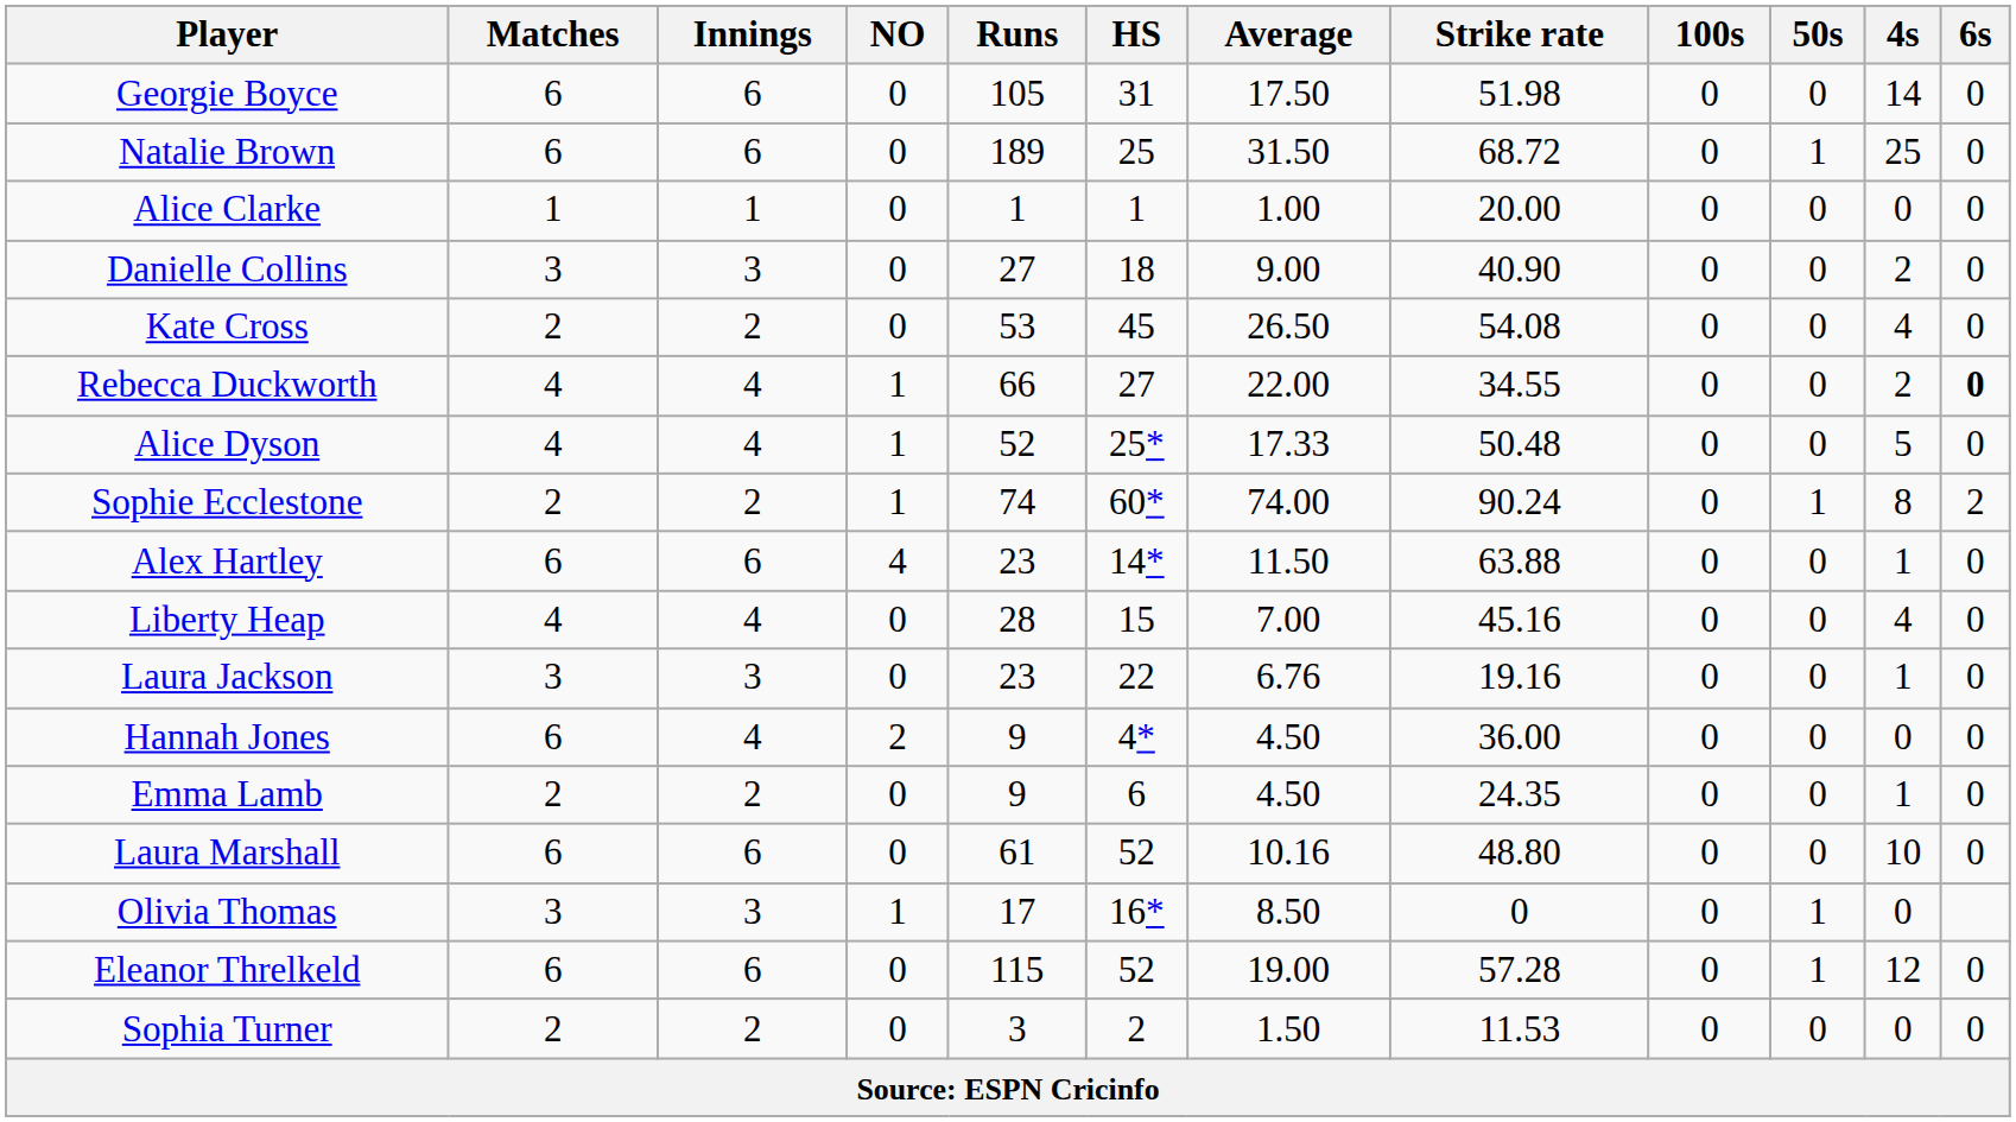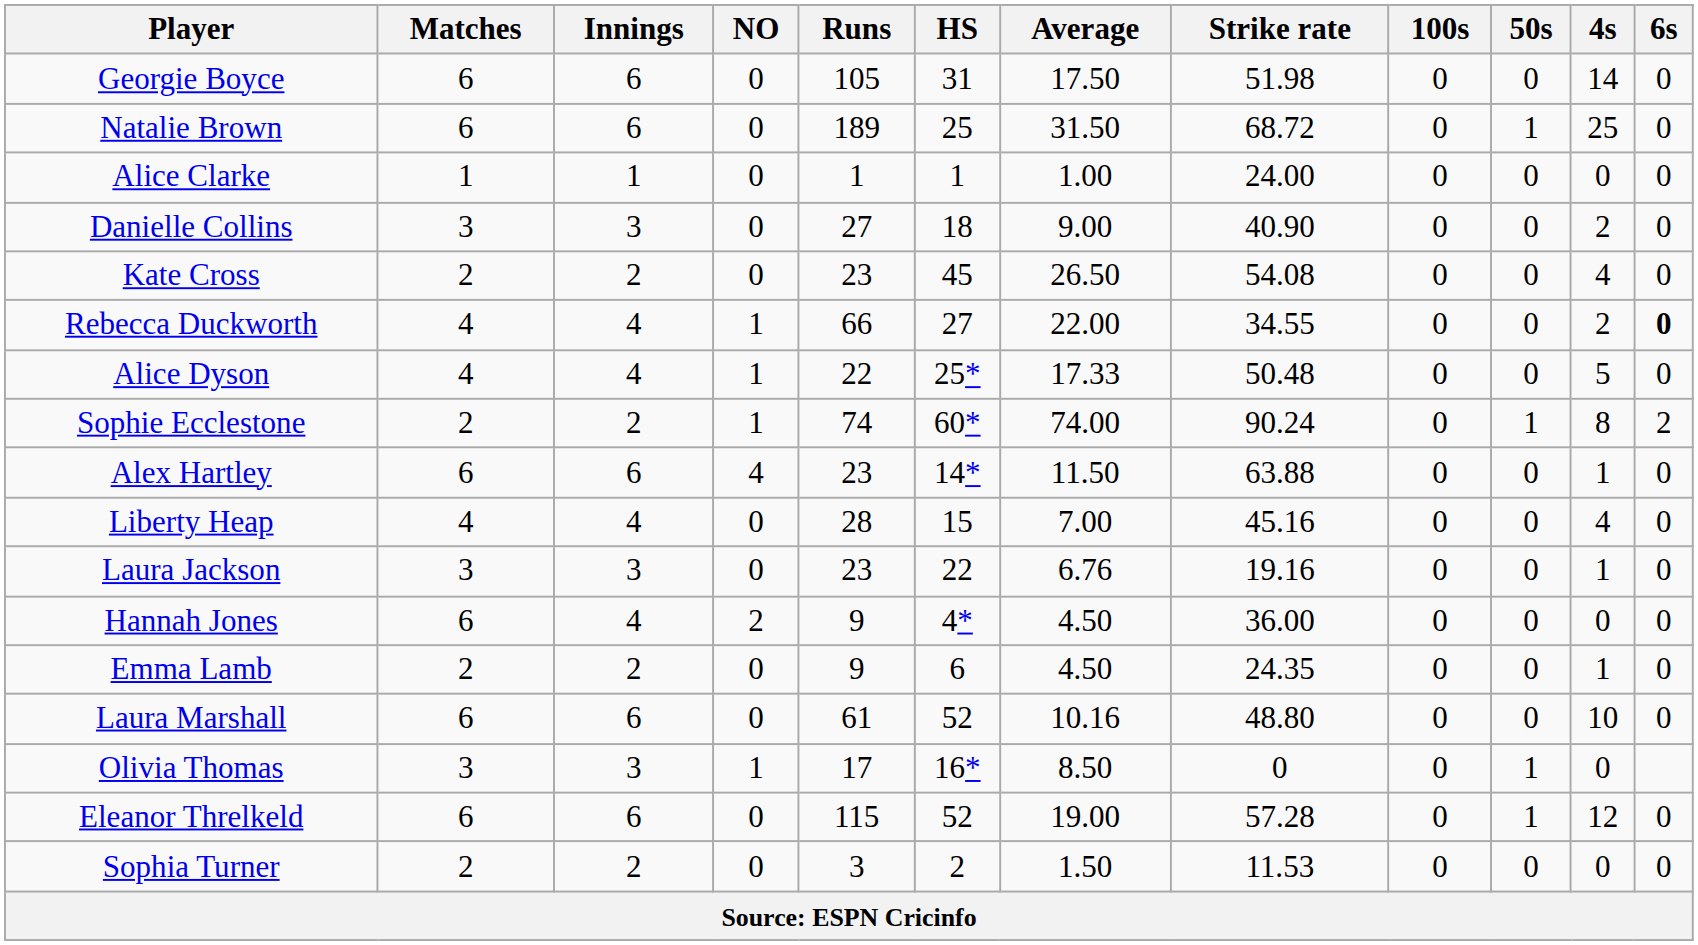Alice Clarke | Strike rate: 20.00 -> 24.00
Kate Cross | Runs: 53 -> 23
Alice Dyson | Runs: 52 -> 22
